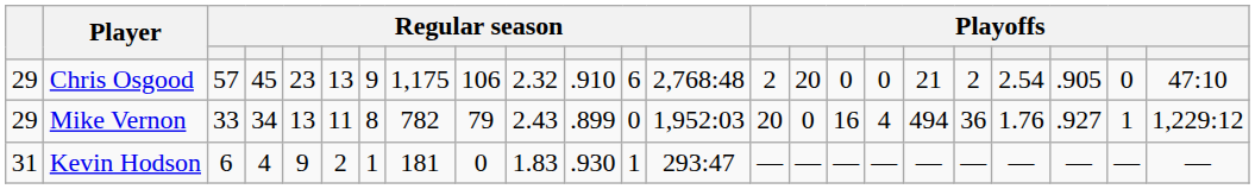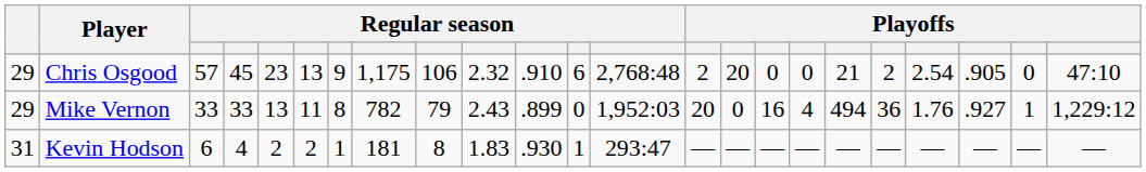Mike Vernon | column 4: 34 -> 33
Kevin Hodson | column 5: 9 -> 2
Kevin Hodson | column 9: 0 -> 8
